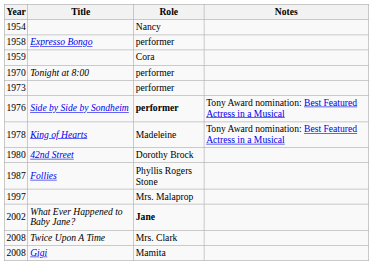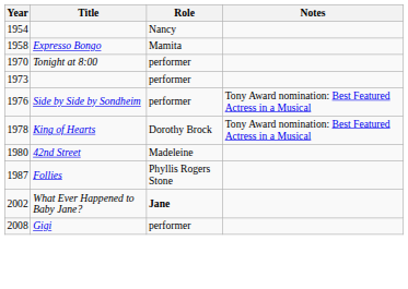1958 | Role: performer -> Mamita
- row: 1959 | Cora
1976 | Role: bold -> normal
1978 | Role: Madeleine -> Dorothy Brock
1980 | Role: Dorothy Brock -> Madeleine
- row: 1997 | Mrs. Malaprop
- row: 2008 | Twice Upon A Time | Mrs. Clark
2008 / Gigi | Role: Mamita -> performer
